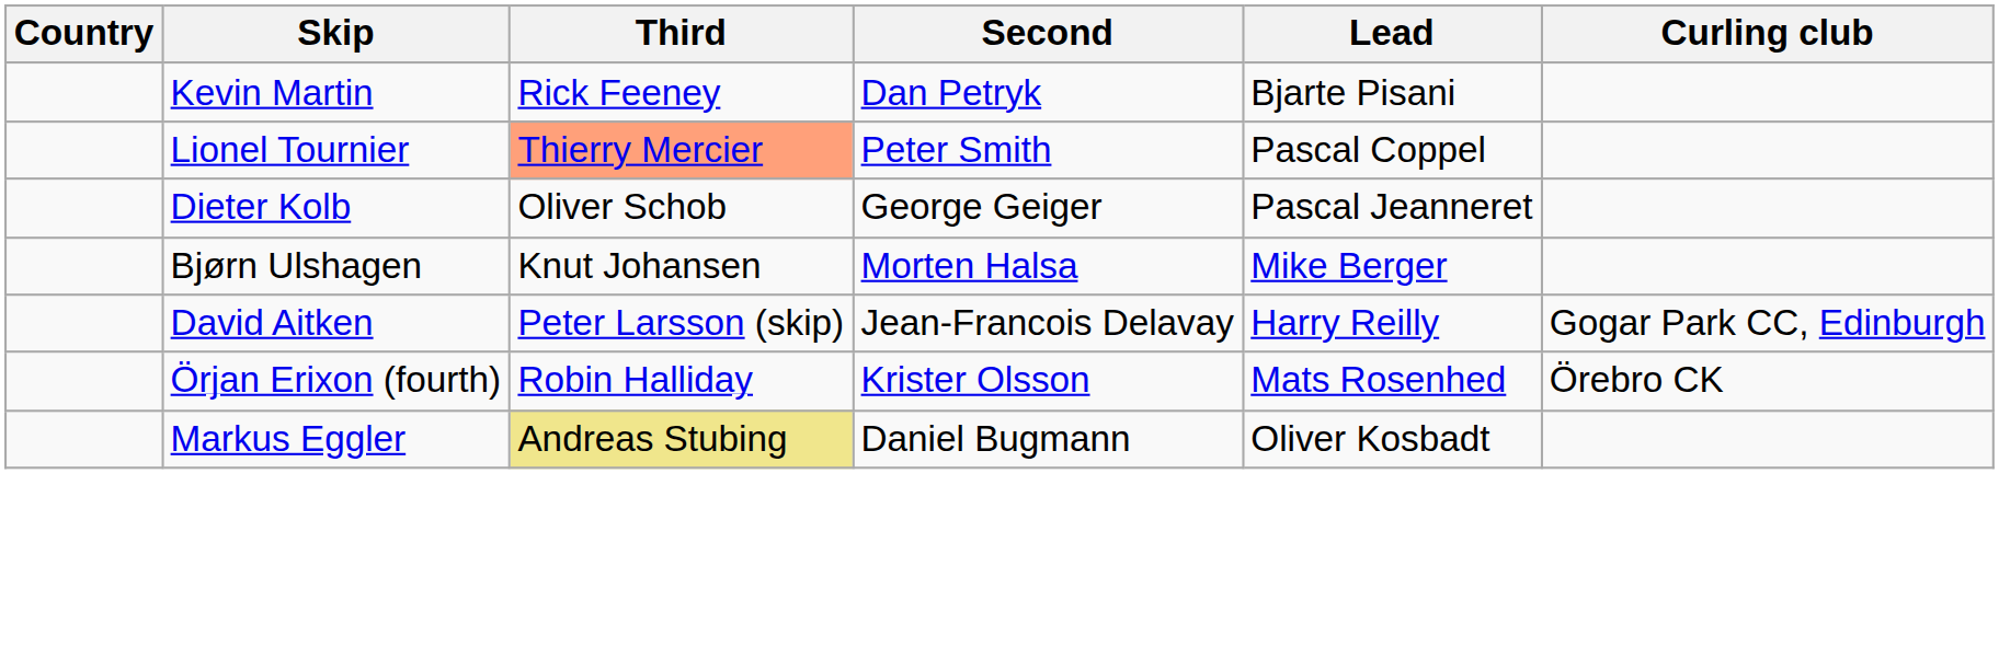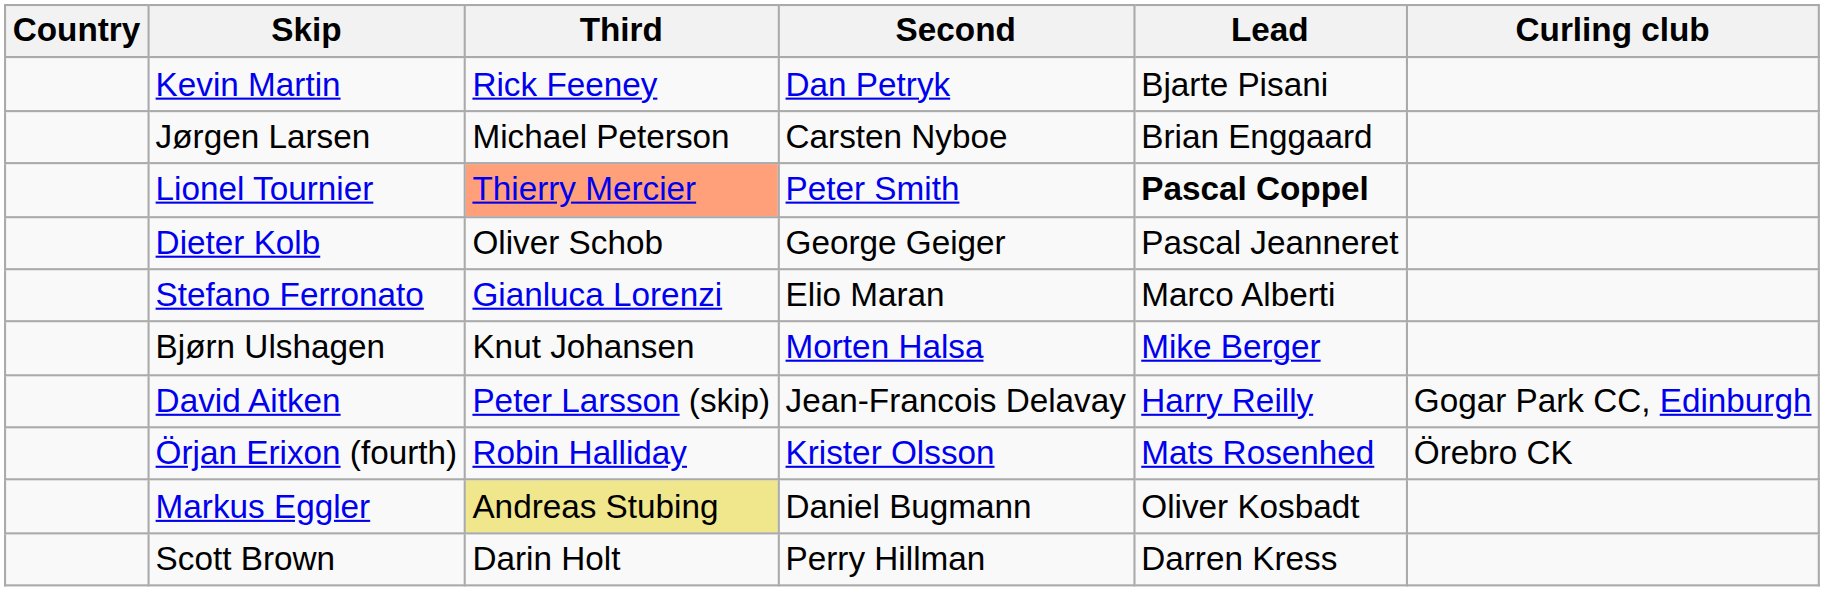+ row: Jørgen Larsen | Michael Peterson | Carsten Nyboe | Brian Enggaard
Lionel Tournier | Lead: normal -> bold
+ row: Stefano Ferronato | Gianluca Lorenzi | Elio Maran | Marco Alberti
+ row: Scott Brown | Darin Holt | Perry Hillman | Darren Kress
